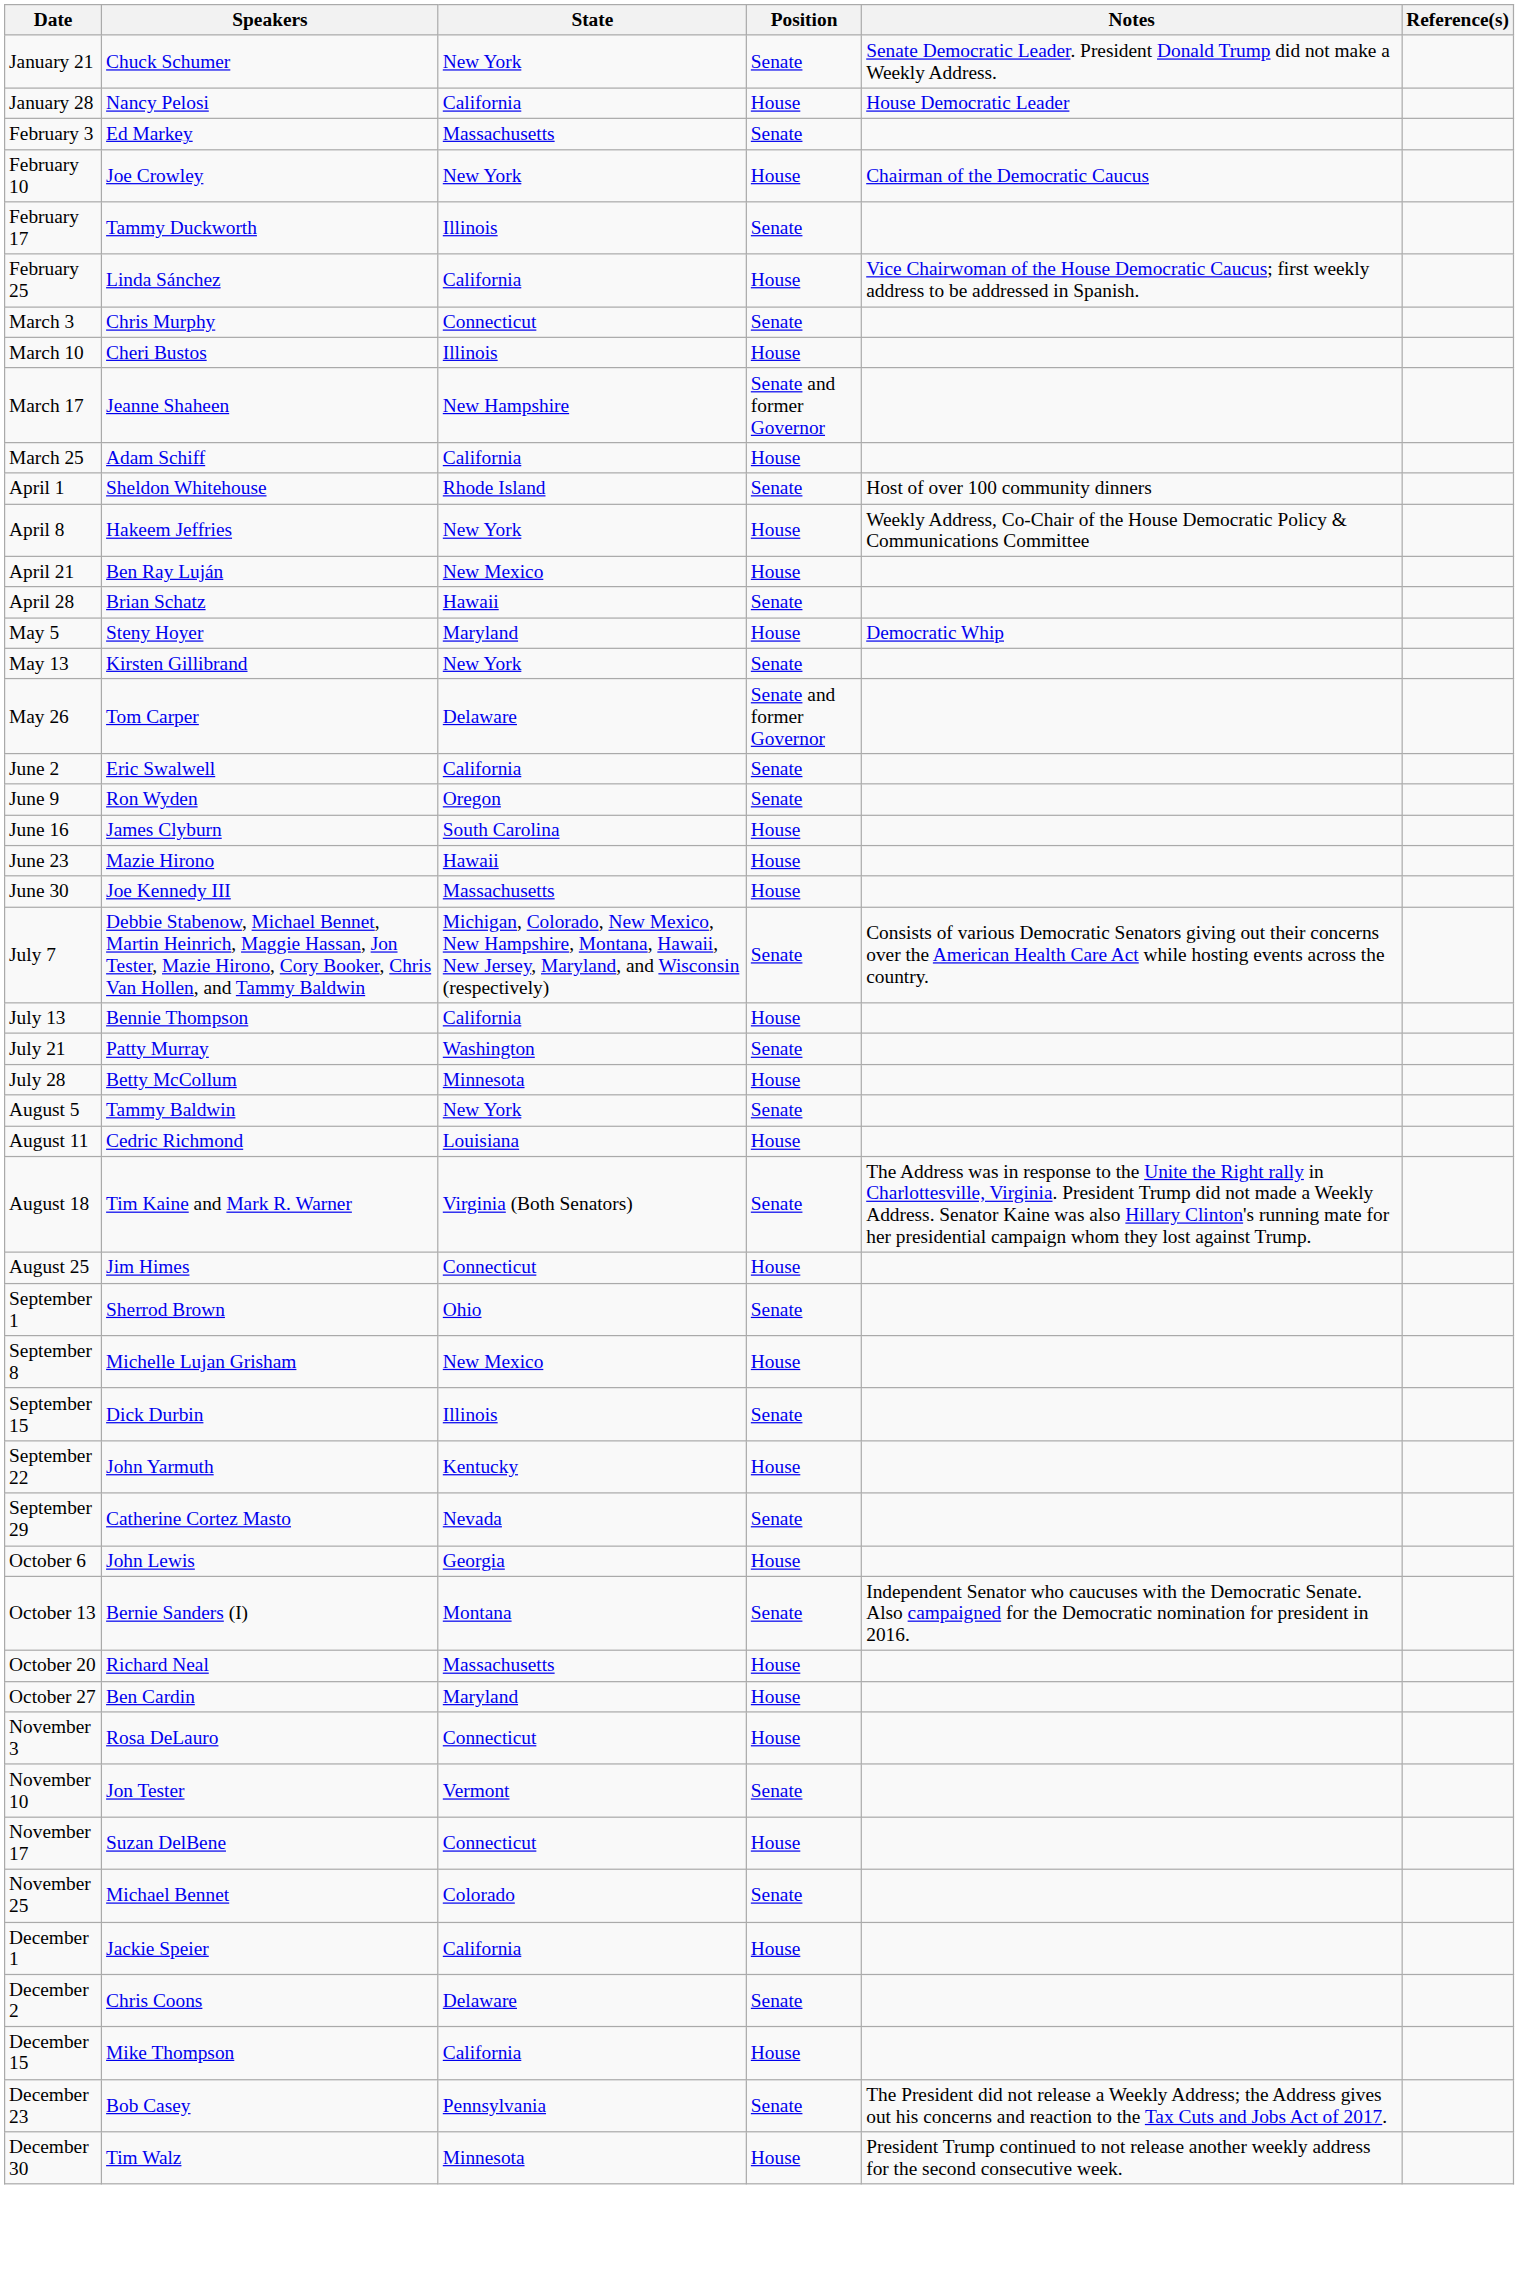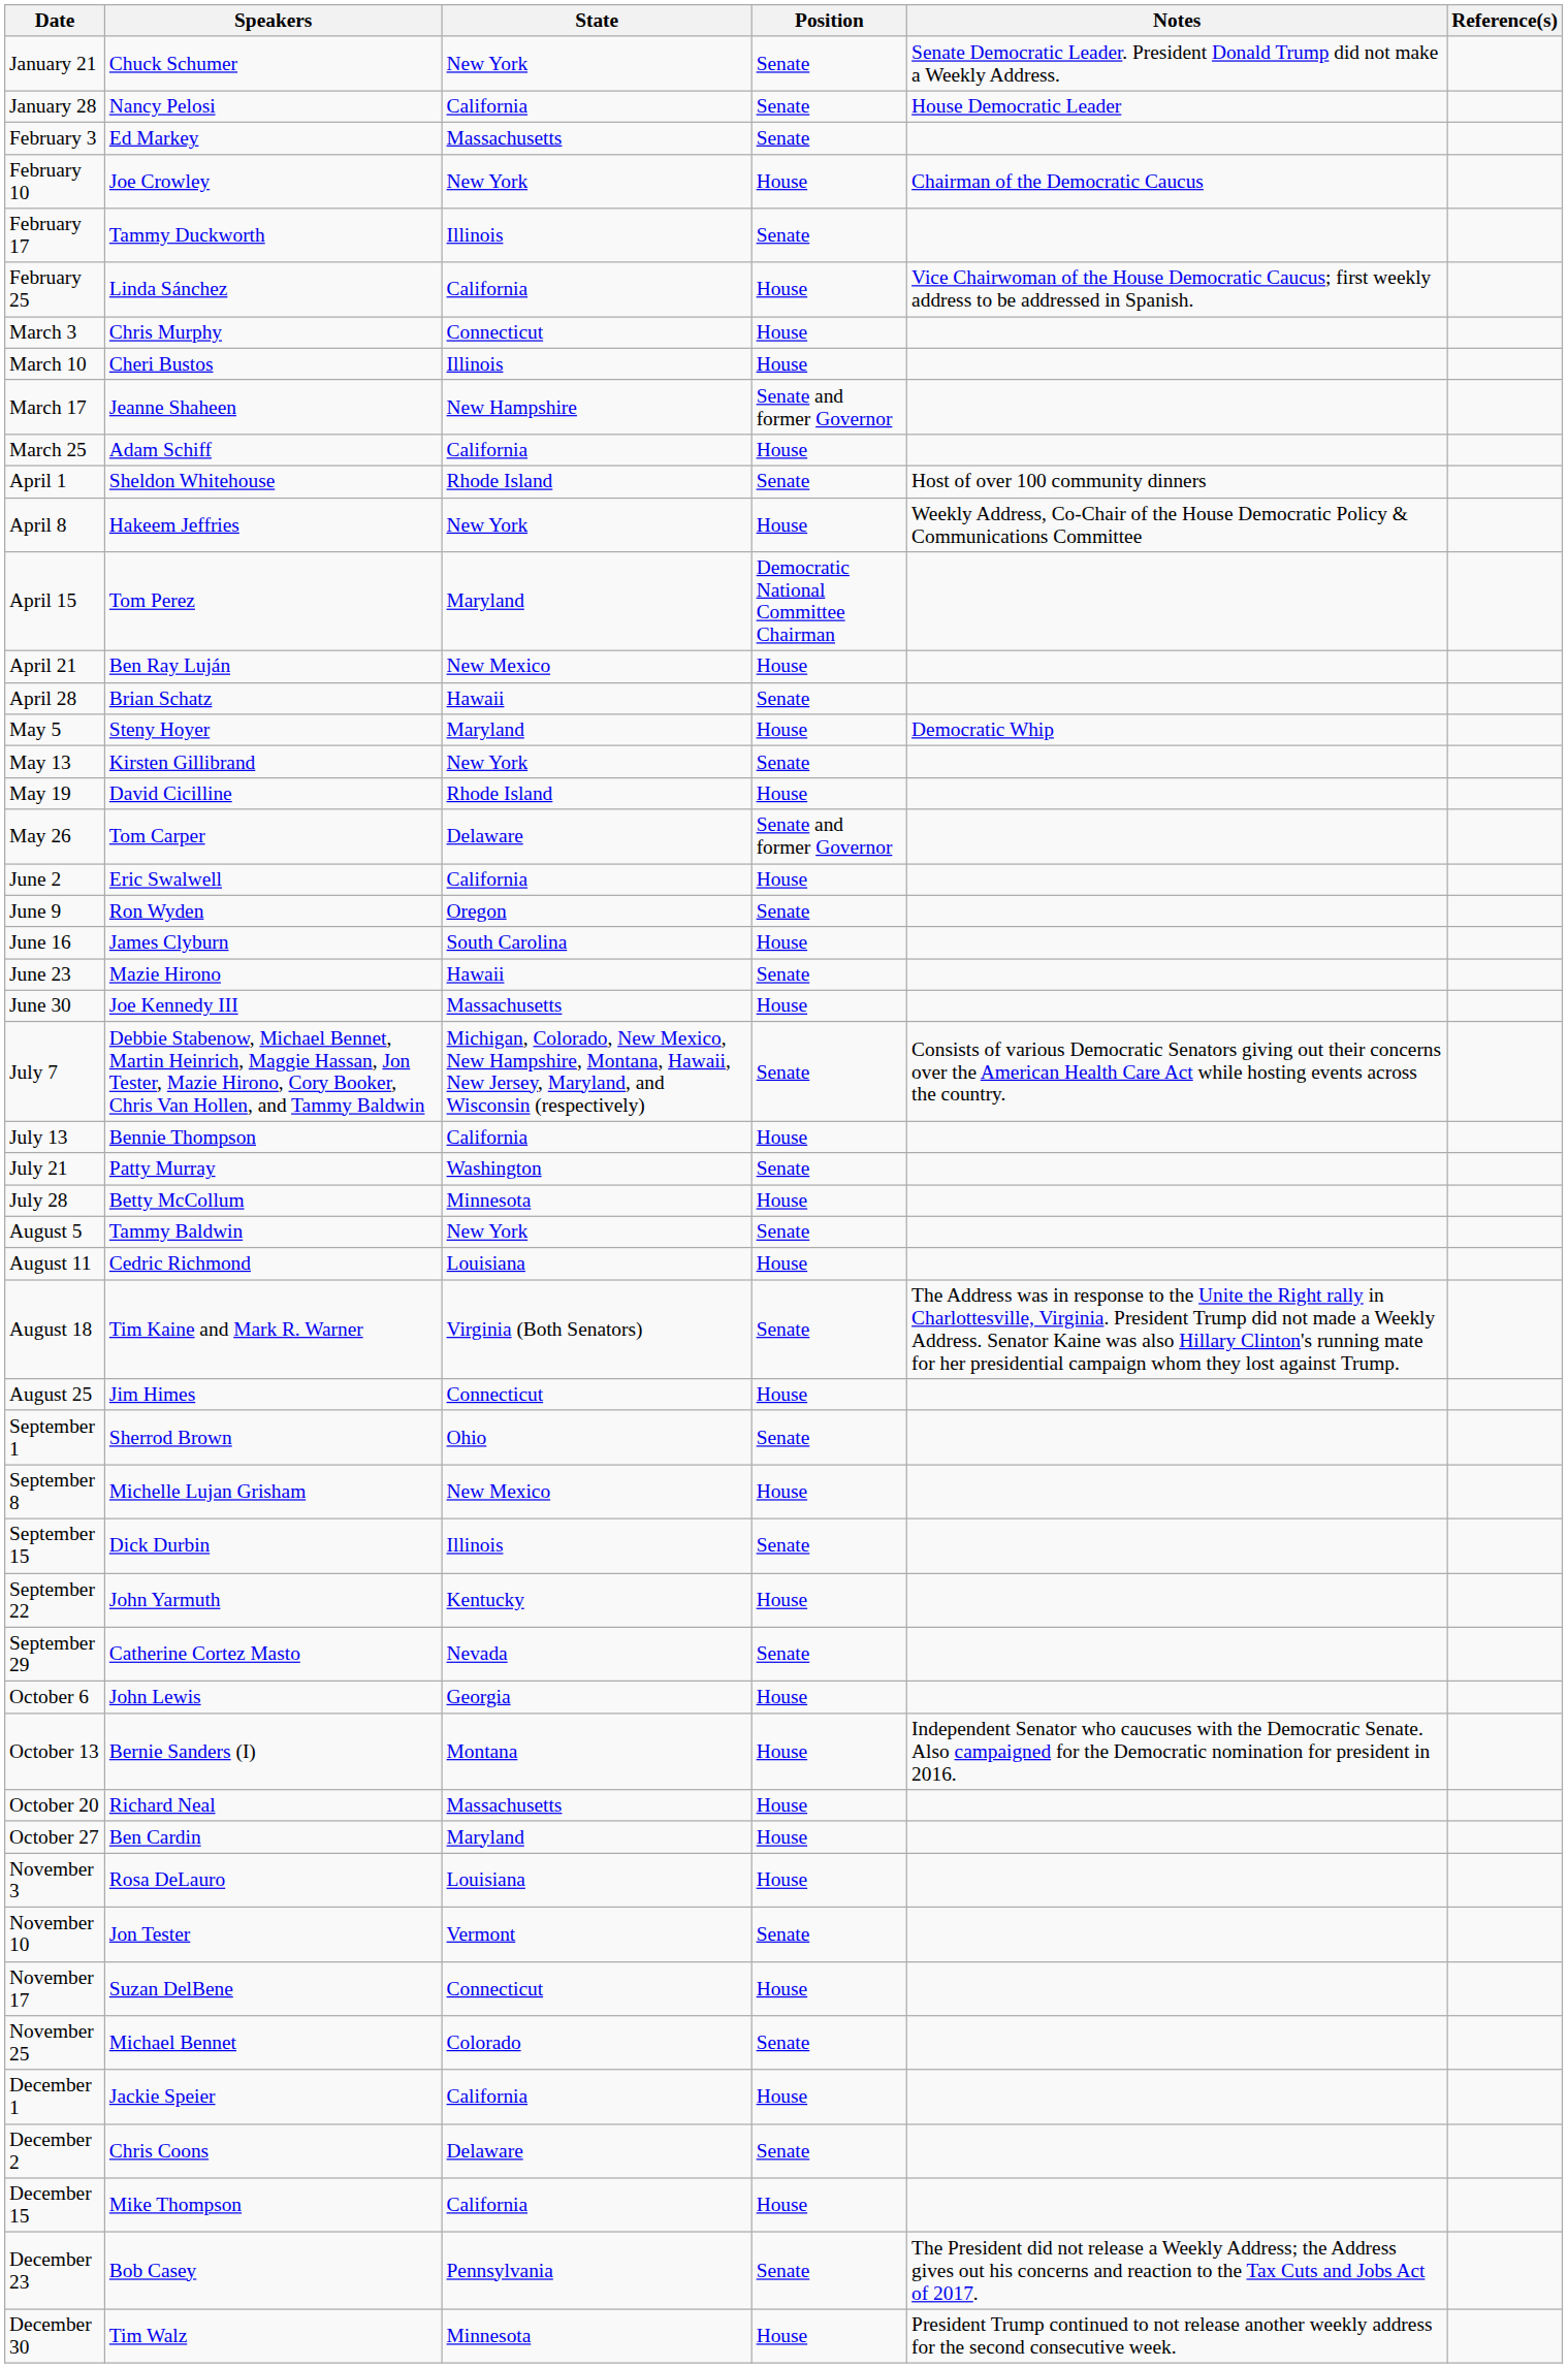January 28 | Position: House -> Senate
March 3 | Position: Senate -> House
+ row: April 15 | Tom Perez | Maryland | Democratic National Committee Chairman
+ row: May 19 | David Cicilline | Rhode Island | House
June 2 | Position: Senate -> House
June 23 | Position: House -> Senate
October 13 | Position: Senate -> House
November 3 | State: Connecticut -> Louisiana
